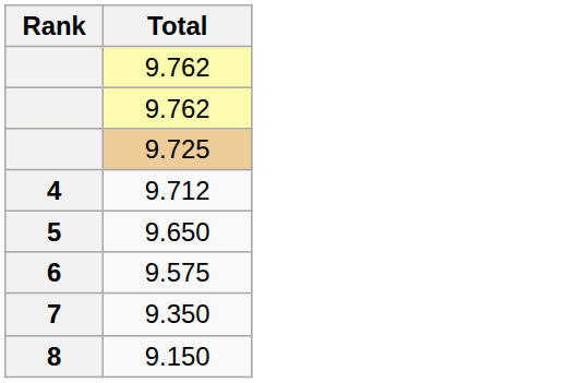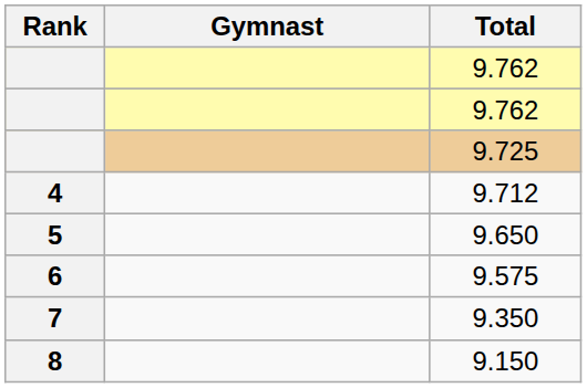+ column: Gymnast
